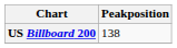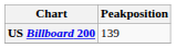US Billboard 200 | Peakposition: 138 -> 139
